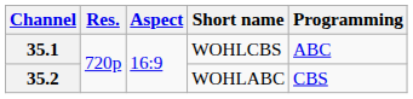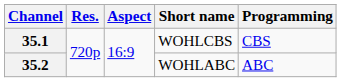35.1 | Programming: ABC -> CBS
35.2 | Programming: CBS -> ABC
